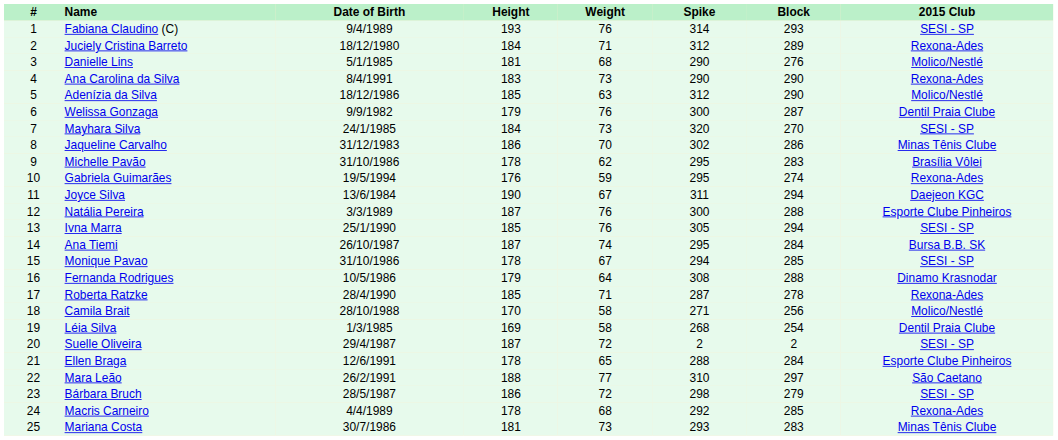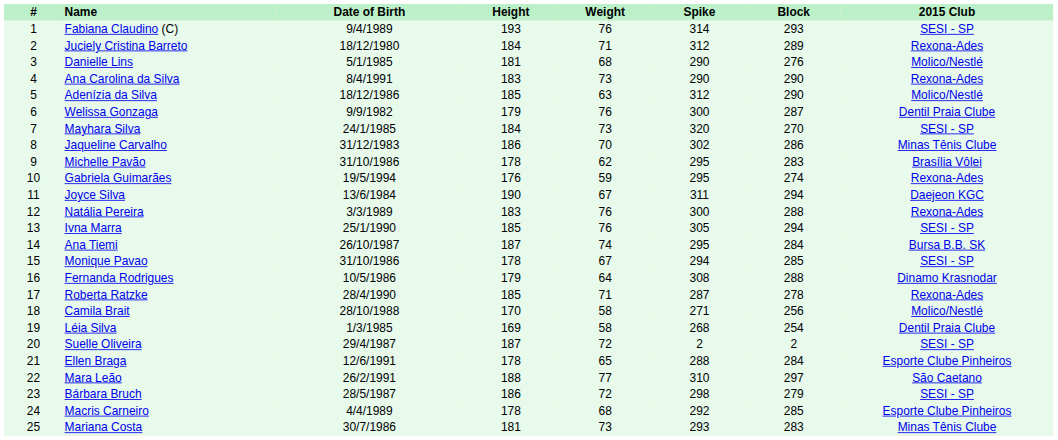Natália Pereira | Height: 187 -> 183
Natália Pereira | 2015 Club: Esporte Clube Pinheiros -> Rexona-Ades
Macris Carneiro | 2015 Club: Rexona-Ades -> Esporte Clube Pinheiros
